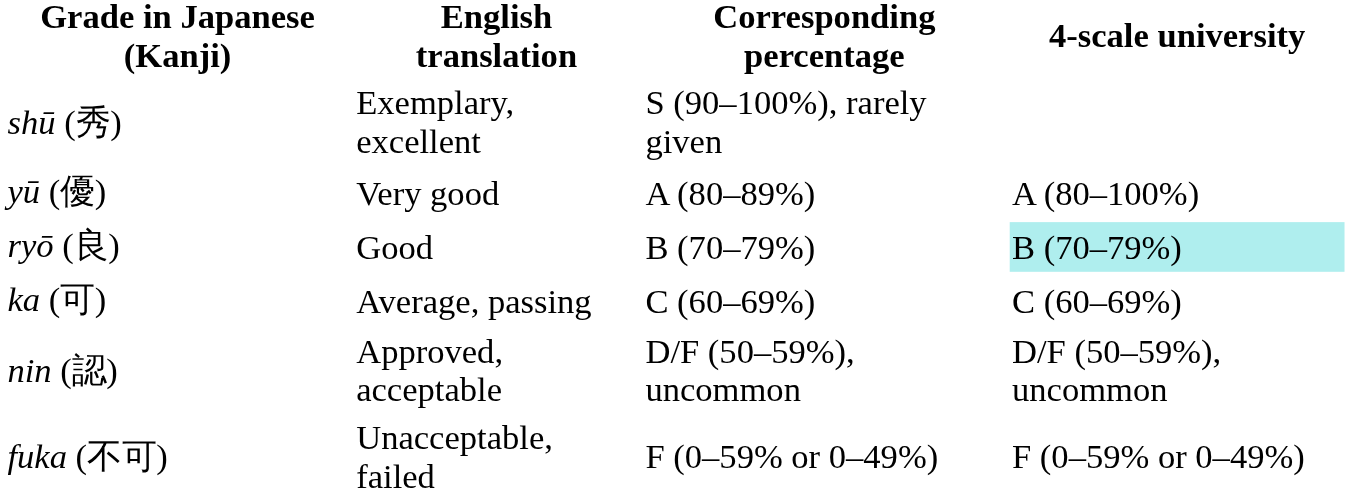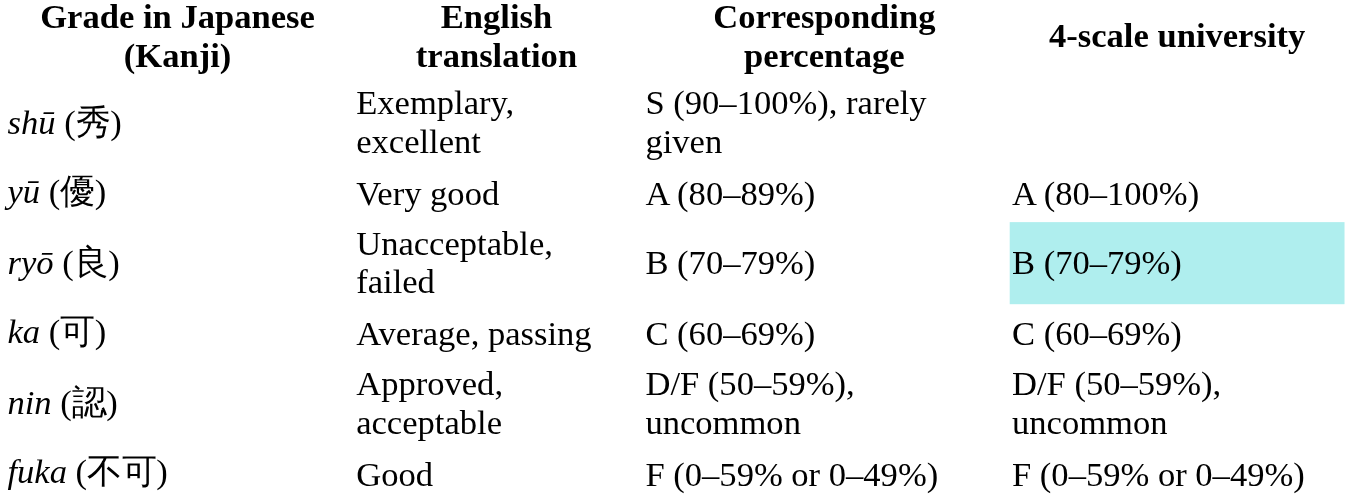ryō (良) | English translation: Good -> Unacceptable, failed
fuka (不可) | English translation: Unacceptable, failed -> Good
